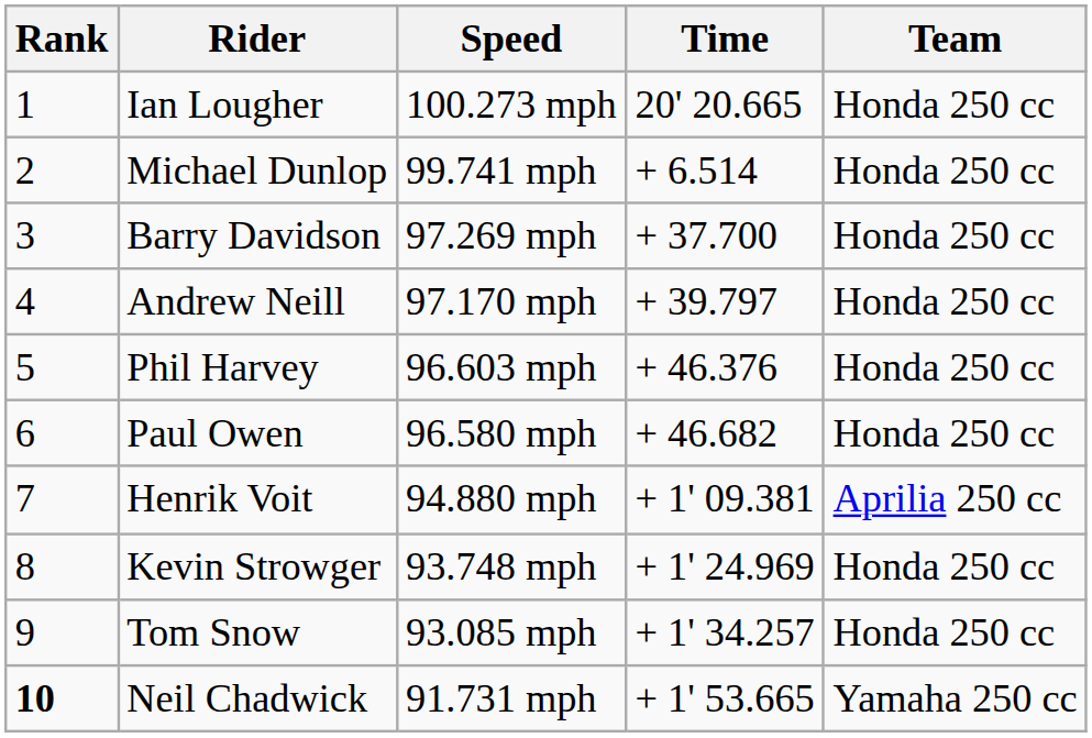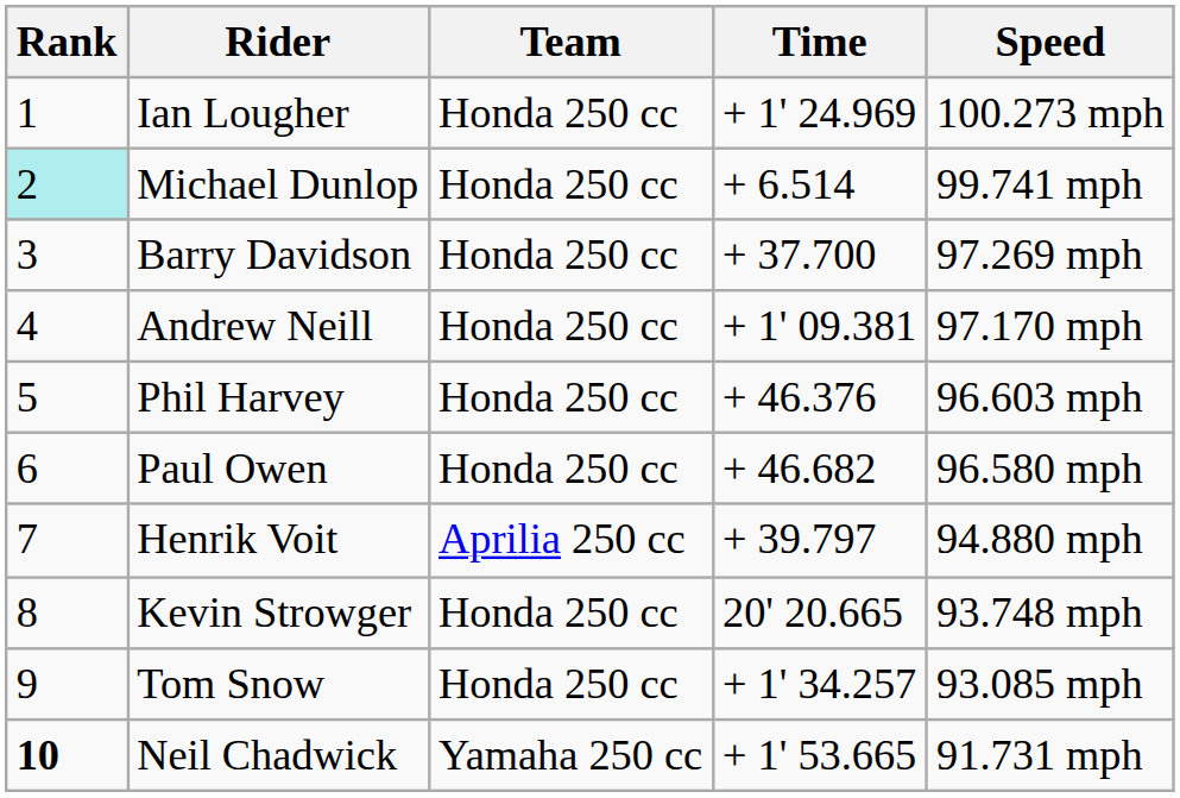columns swapped: Team <-> Speed
Ian Lougher | Time: 20' 20.665 -> + 1' 24.969
Michael Dunlop | Rank: no background -> paleturquoise background
Andrew Neill | Time: + 39.797 -> + 1' 09.381
Henrik Voit | Time: + 1' 09.381 -> + 39.797
Kevin Strowger | Time: + 1' 24.969 -> 20' 20.665
